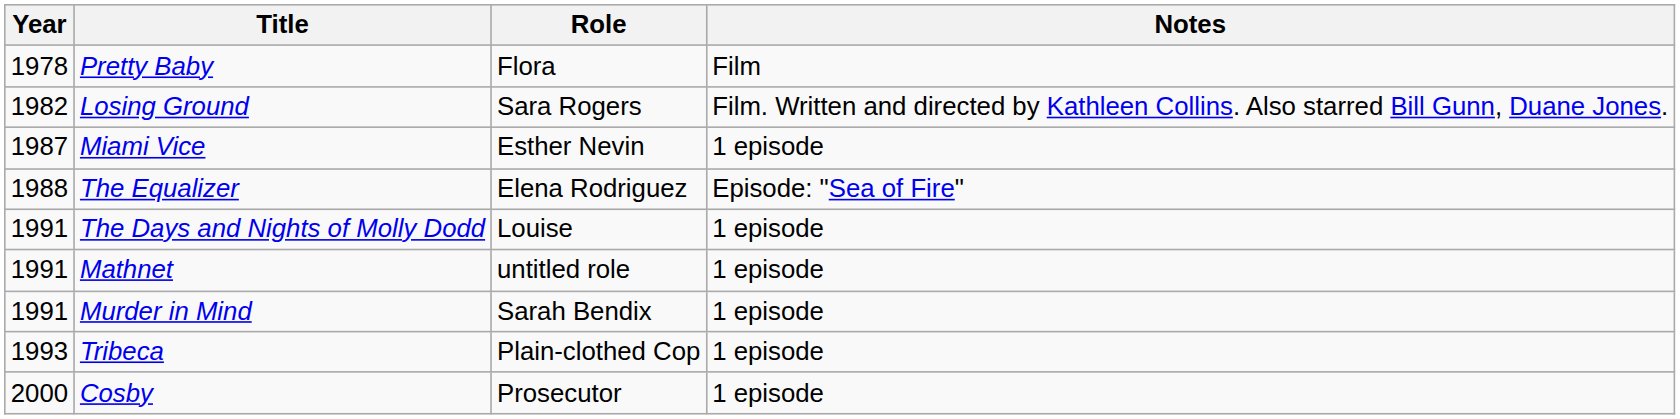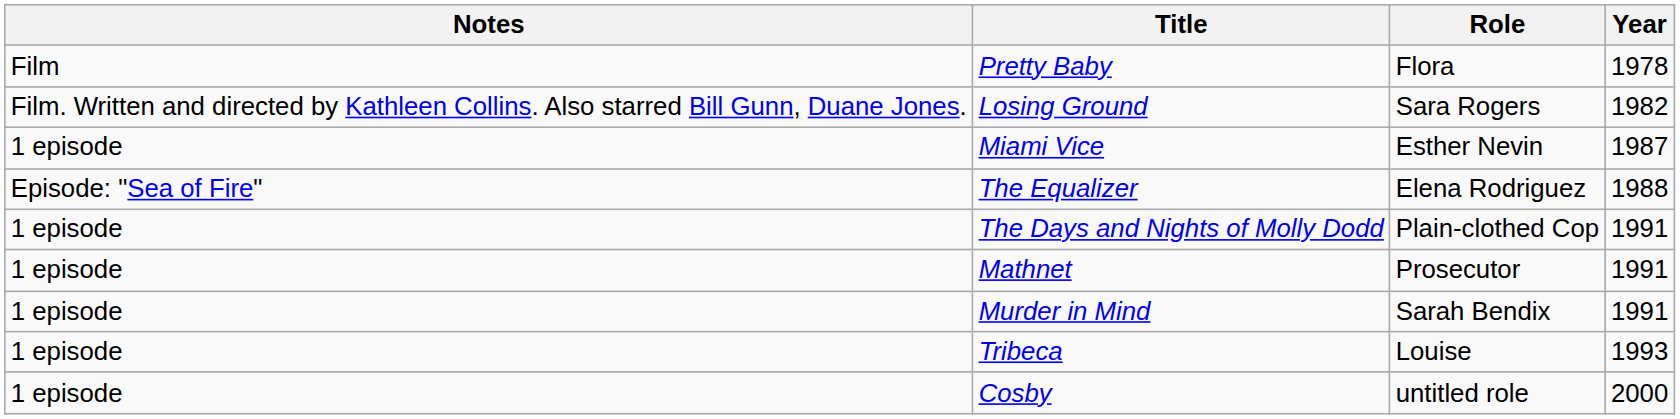columns swapped: Year <-> Notes
The Days and Nights of Molly Dodd | Role: Louise -> Plain-clothed Cop
Mathnet | Role: untitled role -> Prosecutor
Tribeca | Role: Plain-clothed Cop -> Louise
Cosby | Role: Prosecutor -> untitled role
